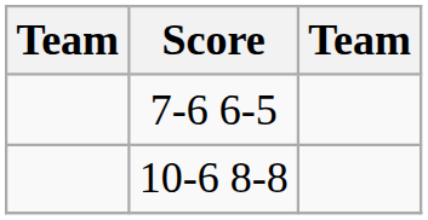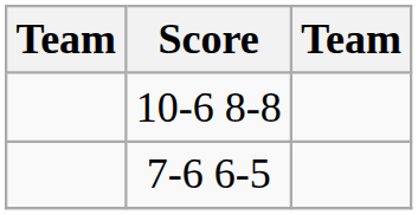rows swapped: 10-6 8-8 <-> 7-6 6-5
